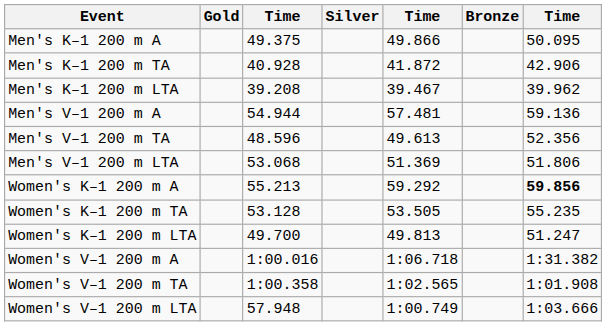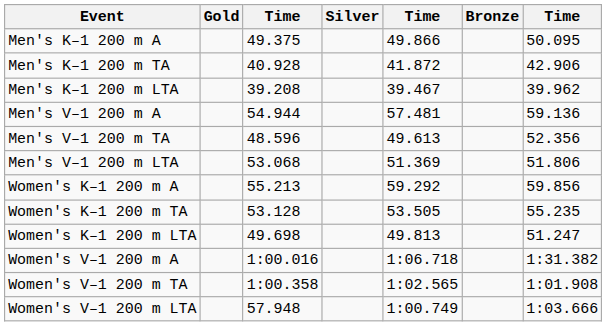Women's K–1 200 m A | column 7: bold -> normal
Women's K–1 200 m LTA | column 3: 49.700 -> 49.698
